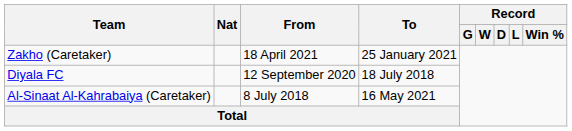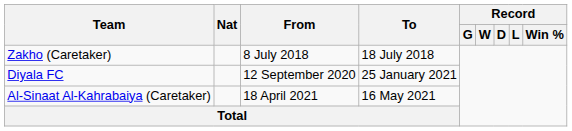Zakho (Caretaker) | From: 18 April 2021 -> 8 July 2018
Zakho (Caretaker) | To: 25 January 2021 -> 18 July 2018
Diyala FC | To: 18 July 2018 -> 25 January 2021
Al-Sinaat Al-Kahrabaiya (Caretaker) | From: 8 July 2018 -> 18 April 2021
